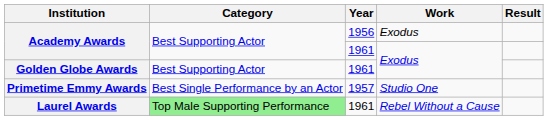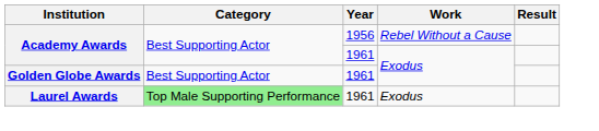Academy Awards / 1956 | Work: Exodus -> Rebel Without a Cause
- row: Primetime Emmy Awards | Best Single Performance by an Actor | 1957 | Studio One
Laurel Awards | Work: Rebel Without a Cause -> Exodus
